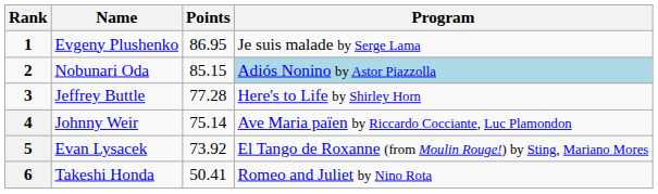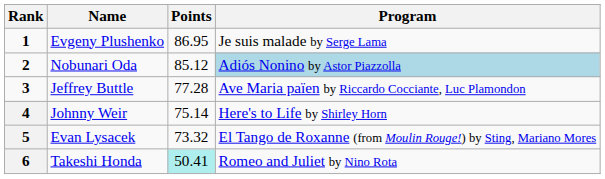Nobunari Oda | Points: 85.15 -> 85.12
Jeffrey Buttle | Program: Here's to Life by Shirley Horn -> Ave Maria païen by Riccardo Cocciante, Luc Plamondon
Johnny Weir | Program: Ave Maria païen by Riccardo Cocciante, Luc Plamondon -> Here's to Life by Shirley Horn
Evan Lysacek | Points: 73.92 -> 73.32
Takeshi Honda | Points: no background -> paleturquoise background
